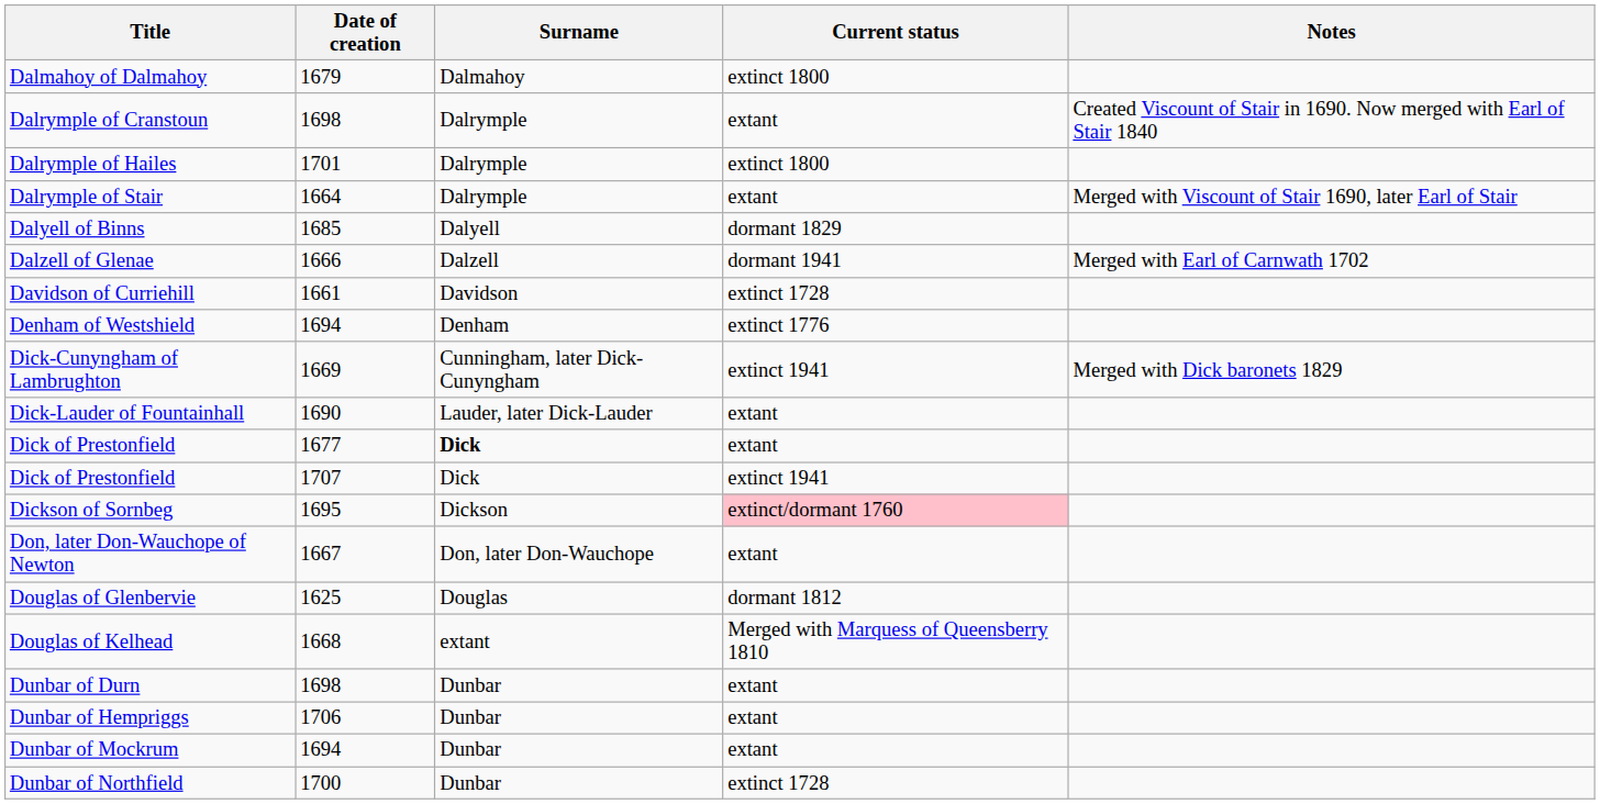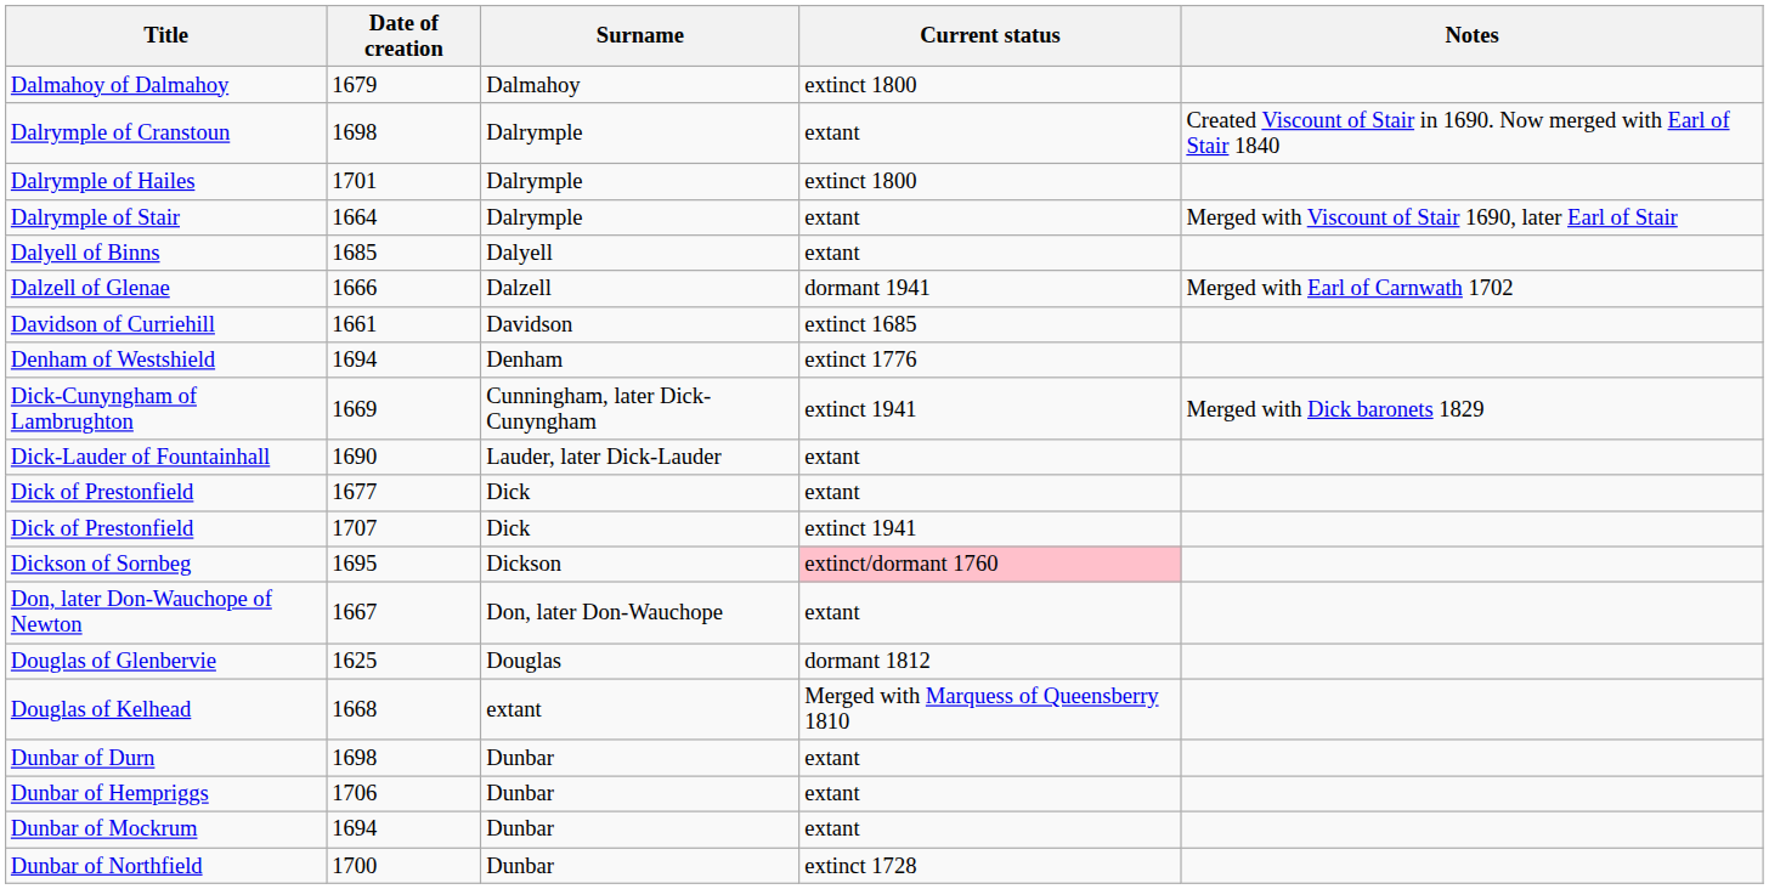Dalyell of Binns | Current status: dormant 1829 -> extant
Davidson of Curriehill | Current status: extinct 1728 -> extinct 1685
Dick of Prestonfield / 1677 | Surname: bold -> normal
